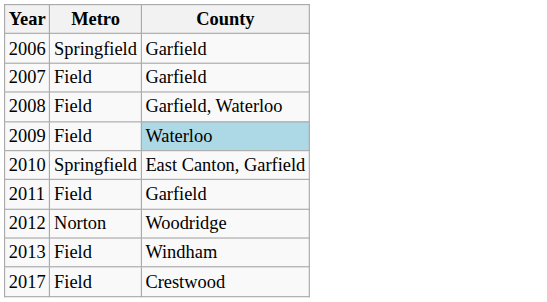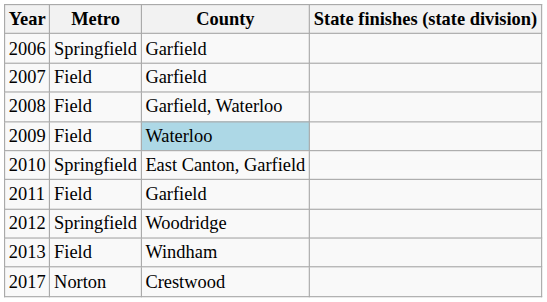+ column: State finishes (state division)
2012 | Metro: Norton -> Springfield
2017 | Metro: Field -> Norton
